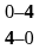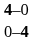rows swapped: 0–4 <-> 4–0
